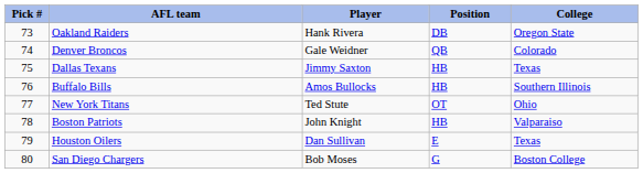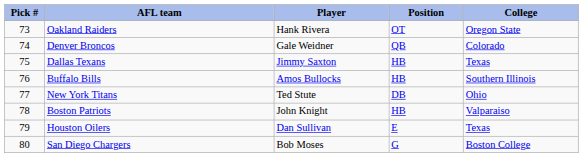Oakland Raiders | Position: DB -> OT
New York Titans | Position: OT -> DB
